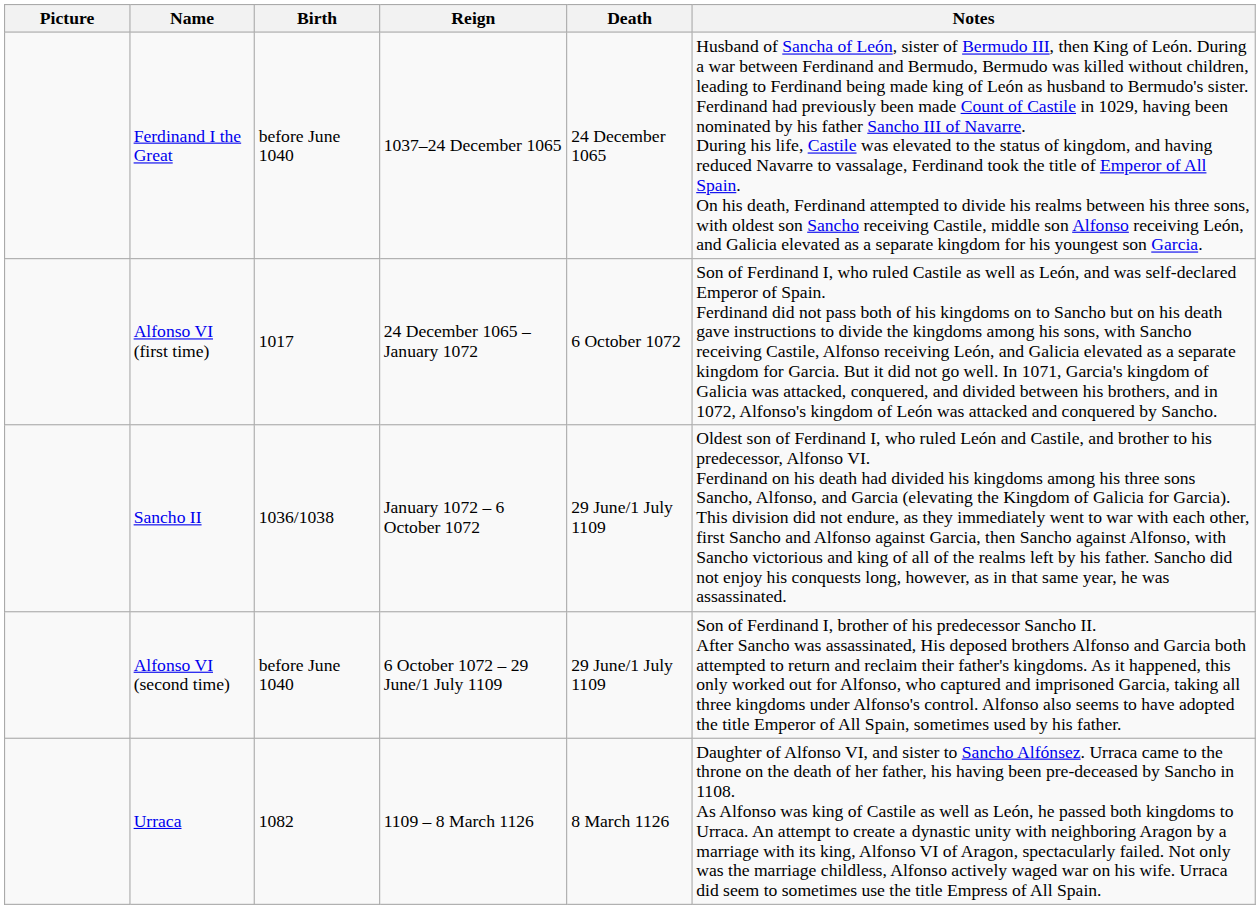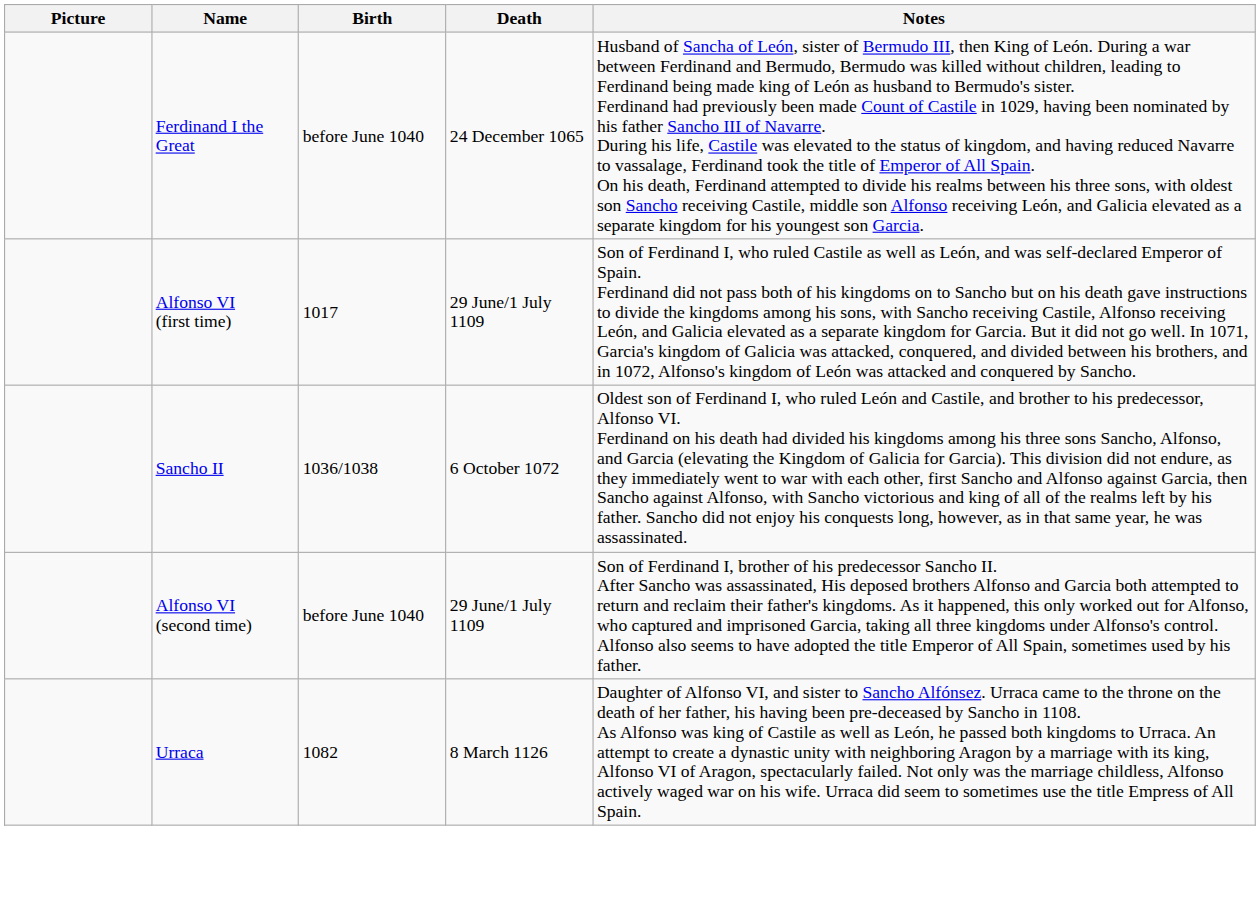- column: Reign | 1037–24 December 1065 | 24 December 1065 – January 1072 | January 1072 – 6 October 1072 | 6 October 1072 – 29 June/1 July 1109 | 1109 – 8 March 1126
Alfonso VI (first time) | Death: 6 October 1072 -> 29 June/1 July 1109
Sancho II | Death: 29 June/1 July 1109 -> 6 October 1072
